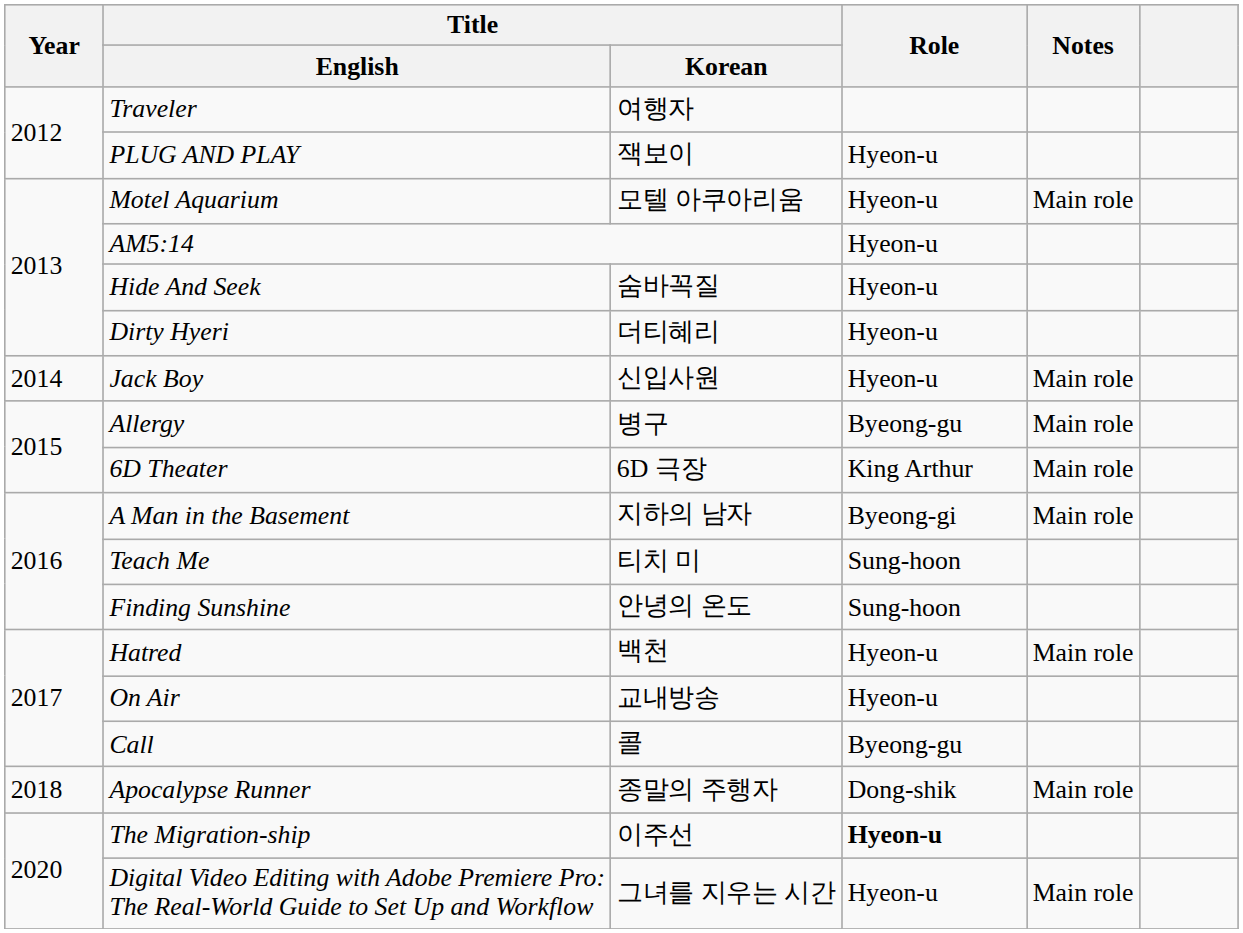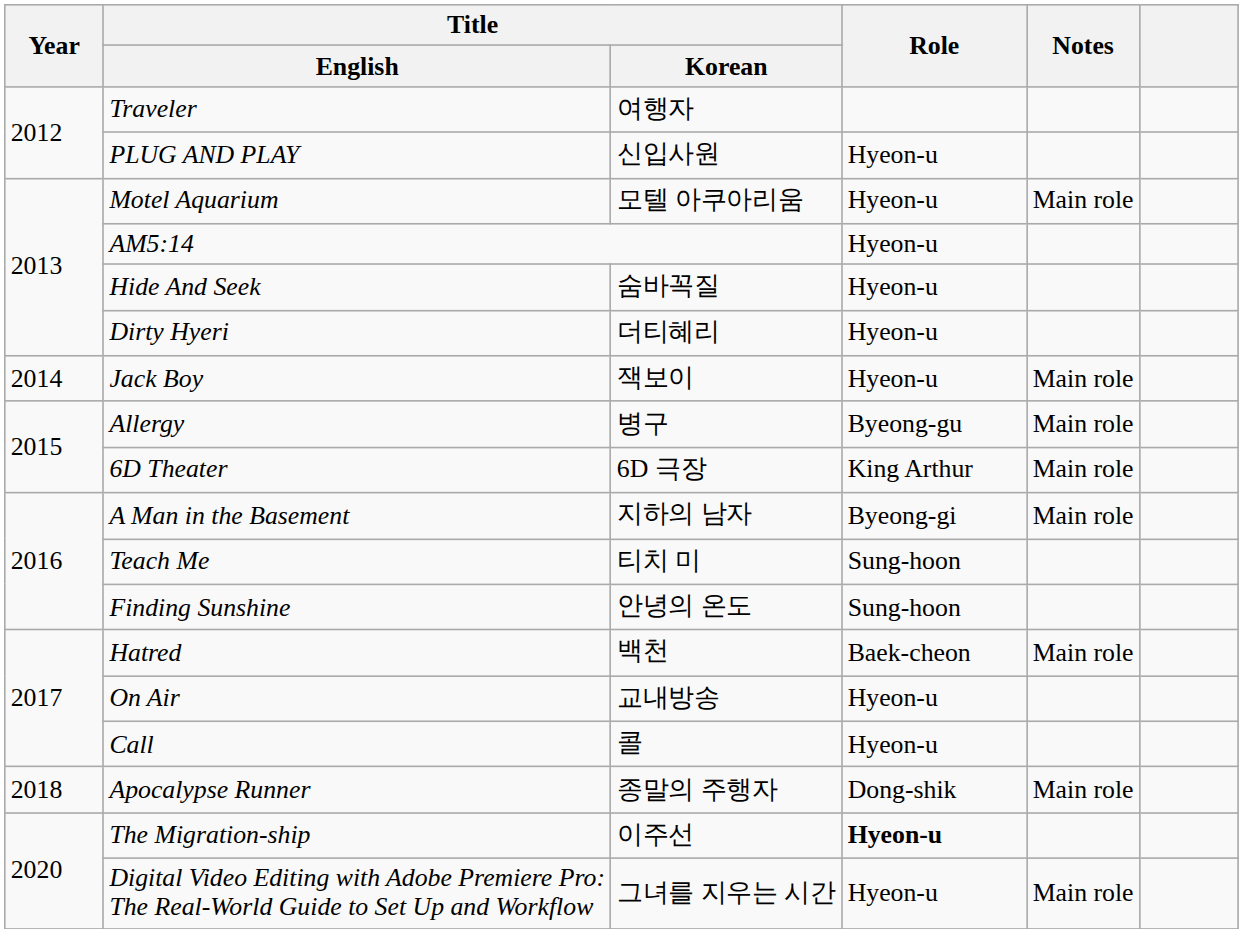PLUG AND PLAY | Title / Korean: 잭보이 -> 신입사원
Jack Boy | Title / Korean: 신입사원 -> 잭보이
Hatred | Role: Hyeon-u -> Baek-cheon
Call | Role: Byeong-gu -> Hyeon-u
